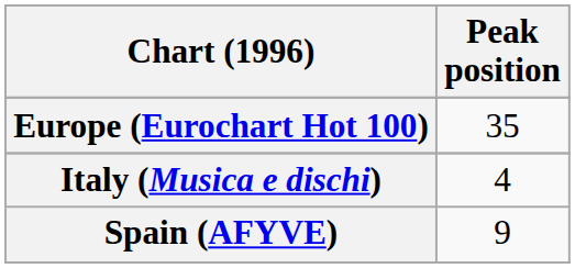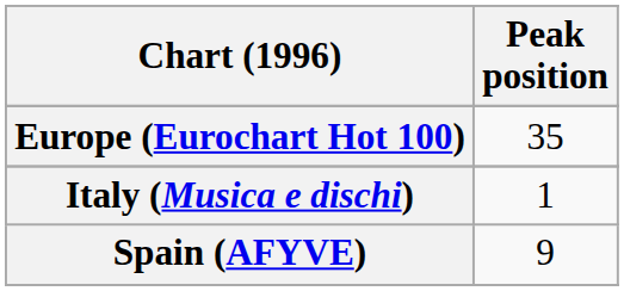Italy (Musica e dischi) | Peak position: 4 -> 1
